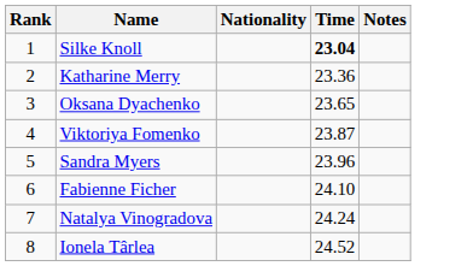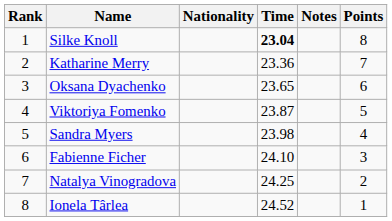+ column: Points | 8 | 7 | 6 | 5 | 4 | 3 | 2 | 1
Sandra Myers | Time: 23.96 -> 23.98
Natalya Vinogradova | Time: 24.24 -> 24.25
